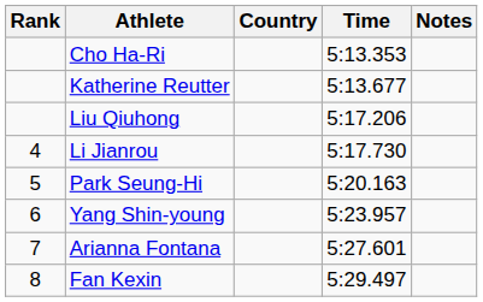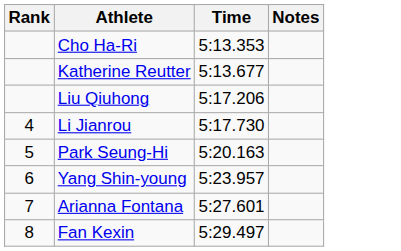- column: Country
